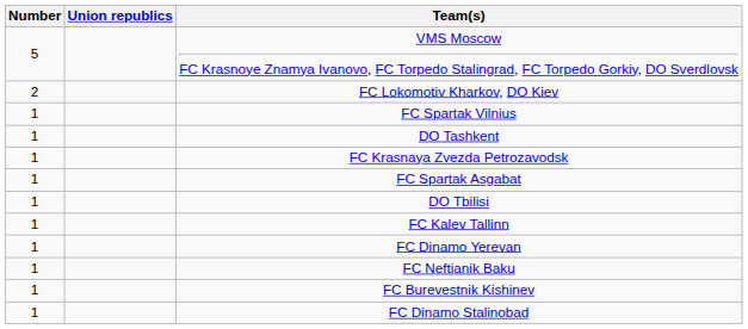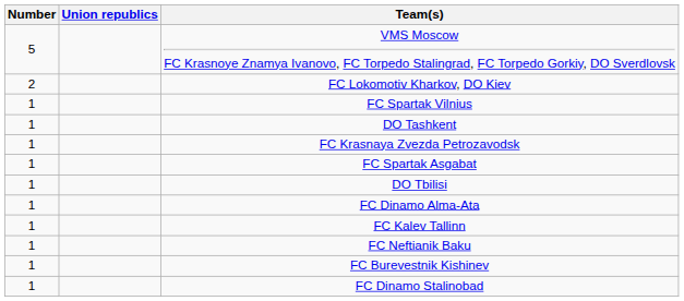+ row: 1 | FC Dinamo Alma-Ata
- row: 1 | FC Dinamo Yerevan
